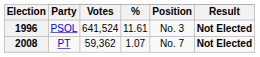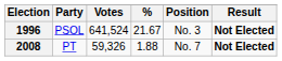1996 | %: 11.61 -> 21.67
2008 | Votes: 59,362 -> 59,326
2008 | %: 1.07 -> 1.88
